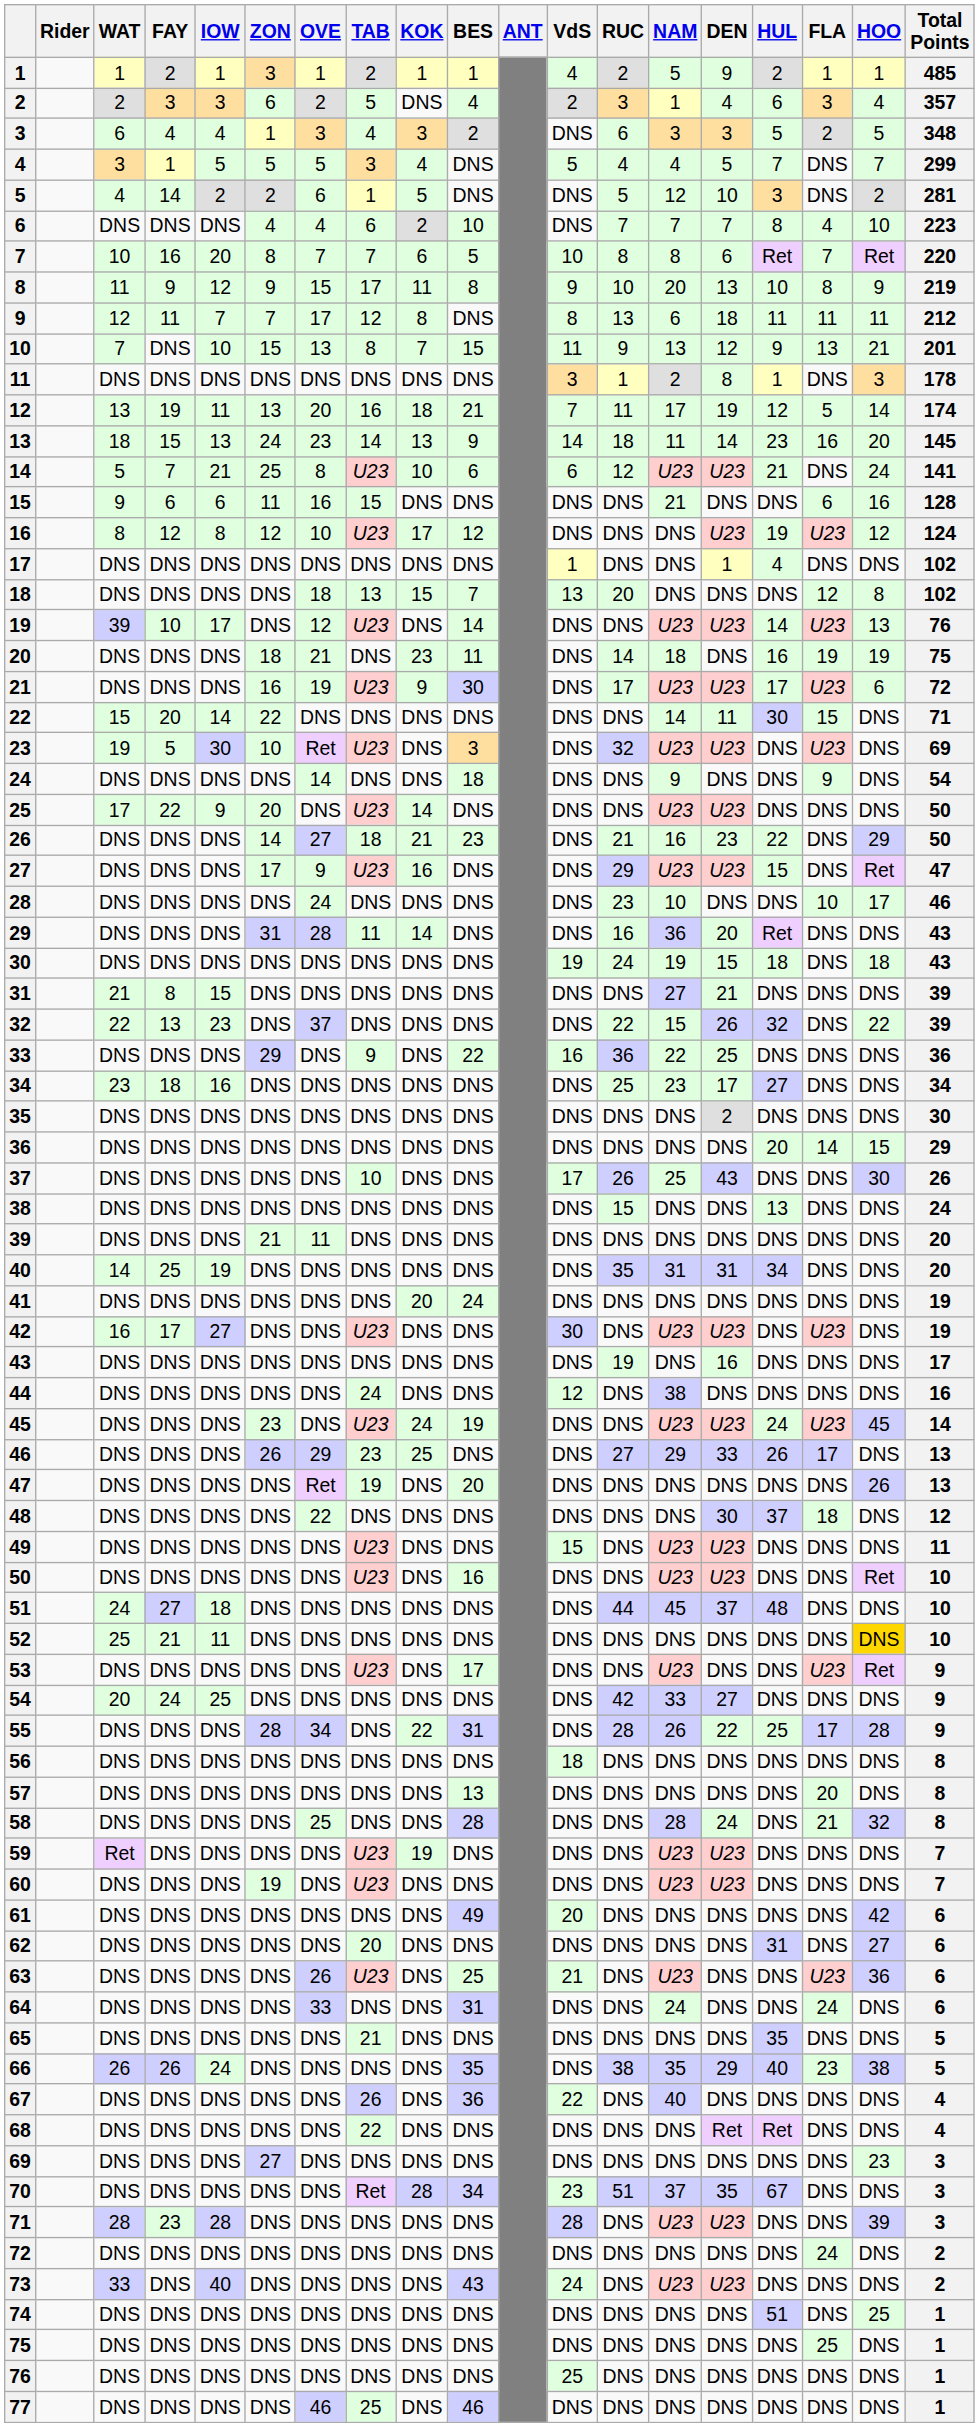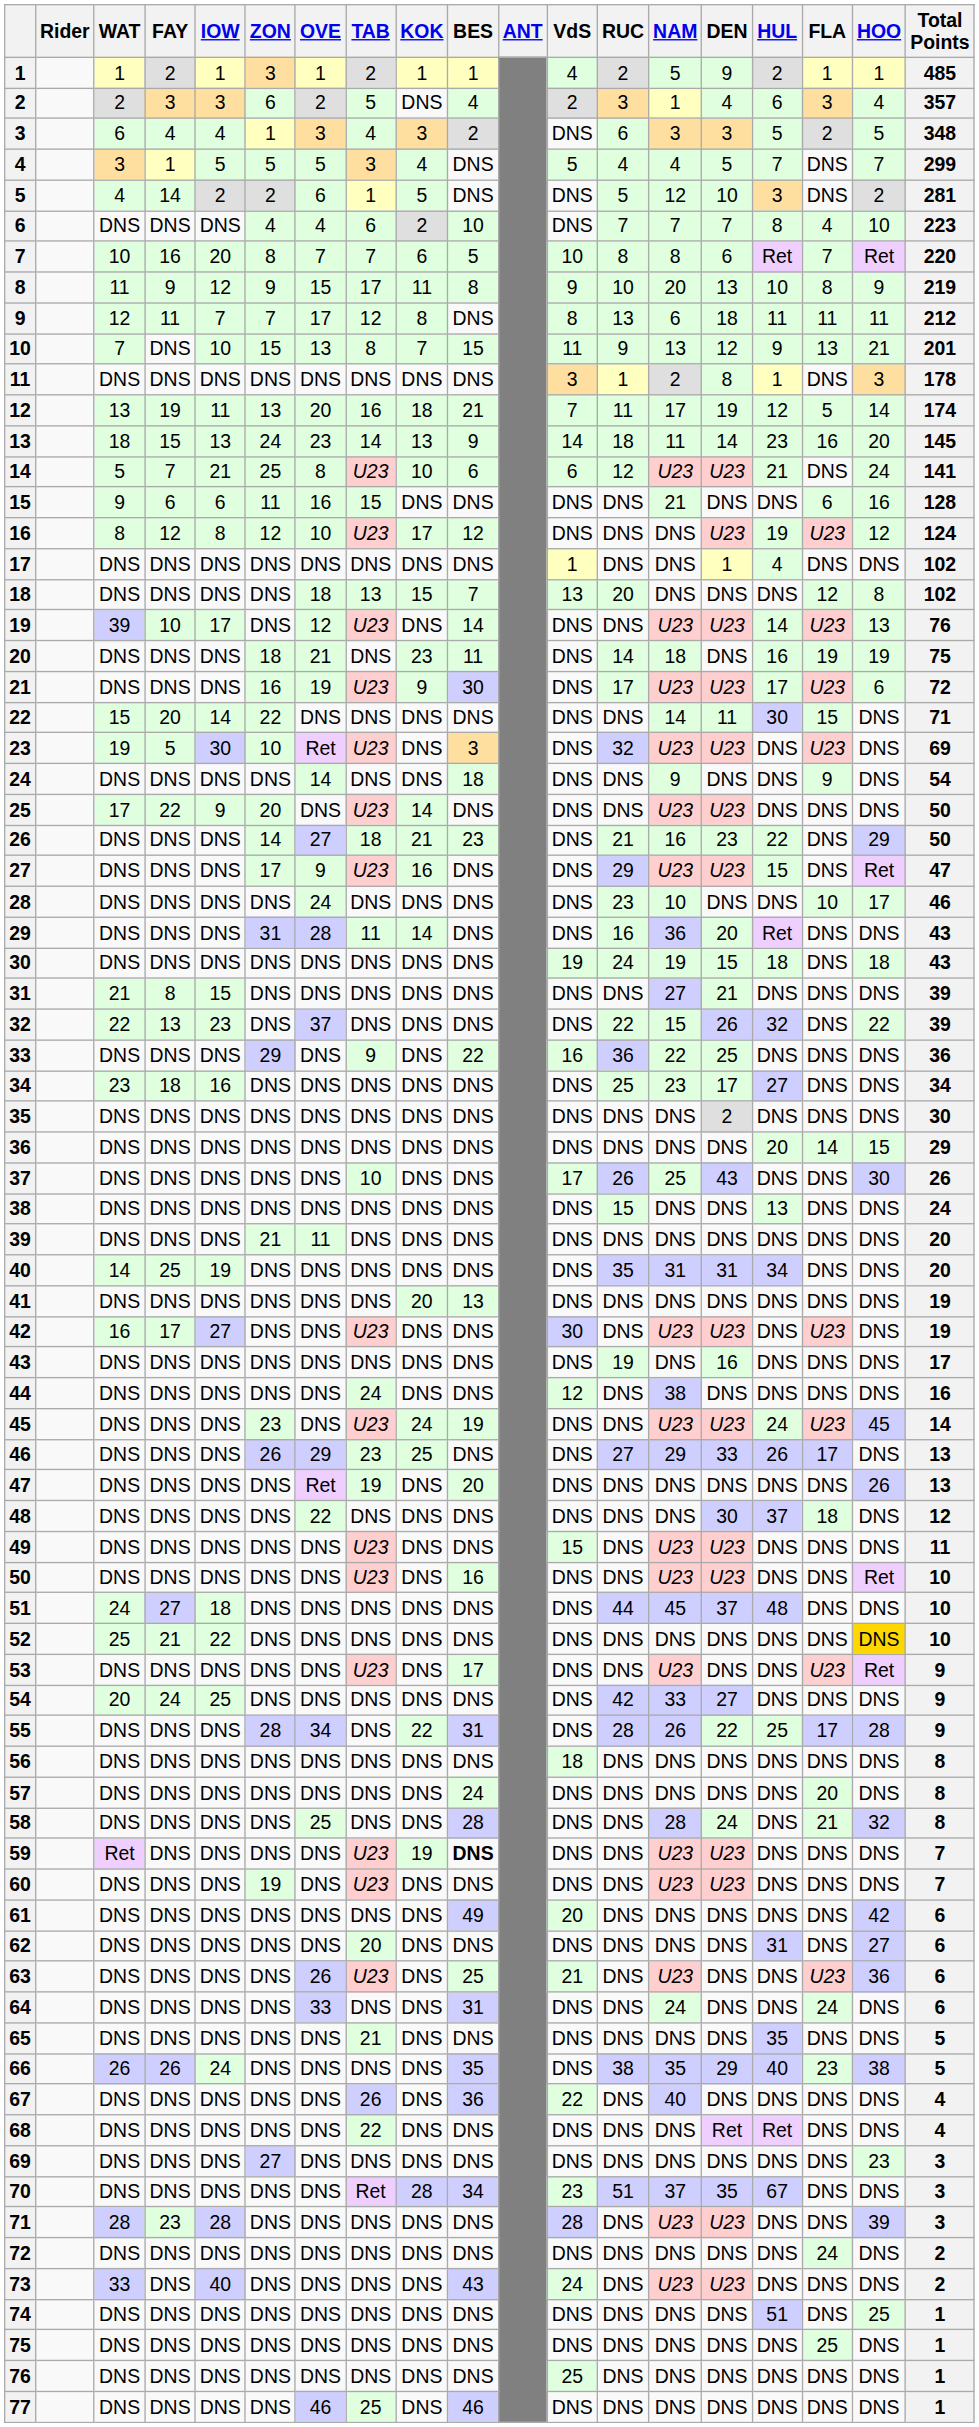41 | BES: 24 -> 13
52 | IOW: 11 -> 22
57 | BES: 13 -> 24
59 | BES: normal -> bold
